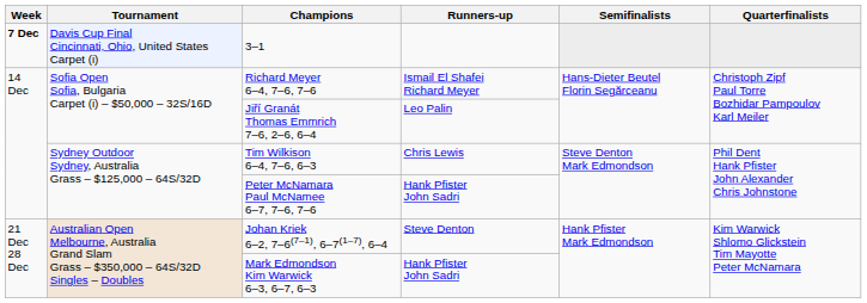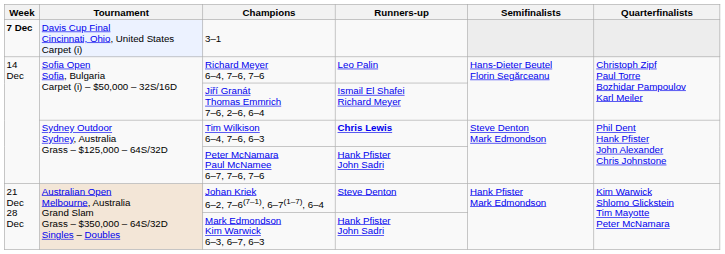Richard Meyer 6–4, 7–6, 7–6 | Runners-up: Ismail El Shafei Richard Meyer -> Leo Palin
Jiří Granát Thomas Emmrich 7–6, 2–6, 6–4 | Runners-up: Leo Palin -> Ismail El Shafei Richard Meyer
Tim Wilkison 6–4, 7–6, 6–3 | Runners-up: normal -> bold
